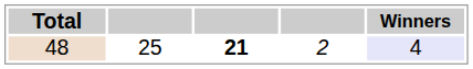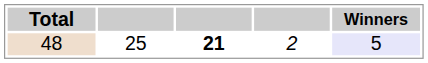48 | Winners: 4 -> 5
